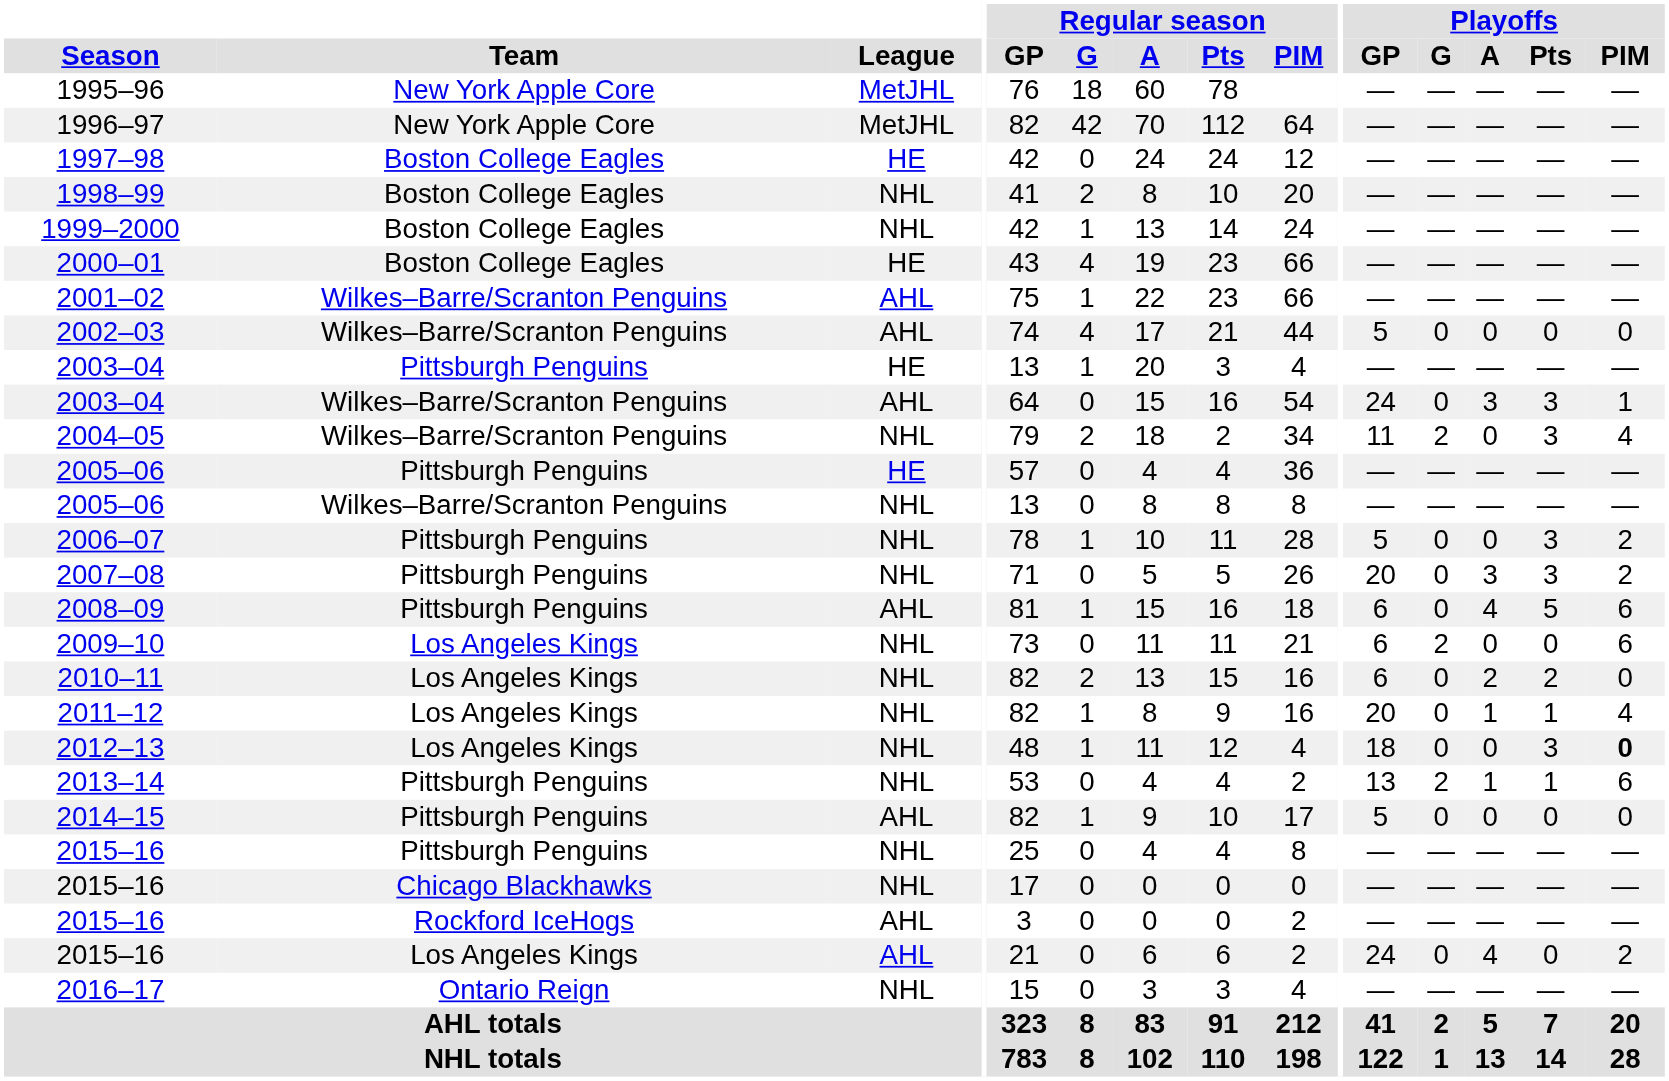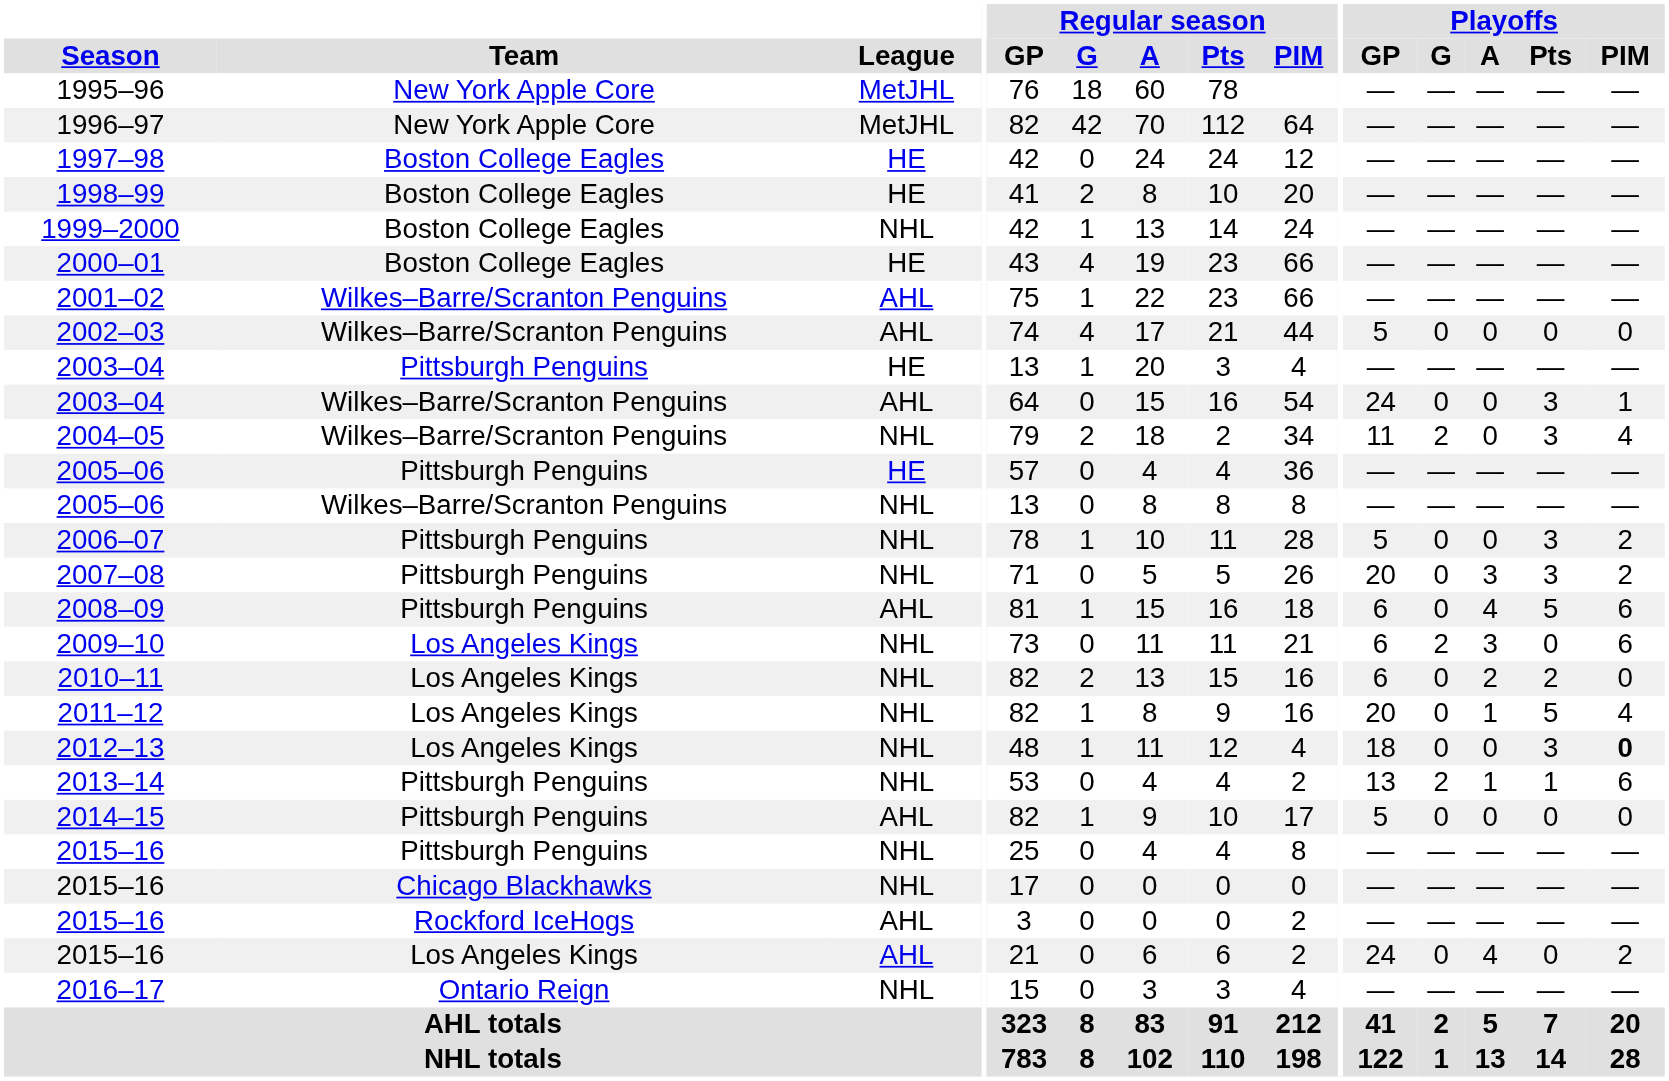1998–99 | League: NHL -> HE
2003–04 / Wilkes–Barre/Scranton Penguins | Playoffs / A: 3 -> 0
2009–10 | Playoffs / A: 0 -> 3
2011–12 | Playoffs / Pts: 1 -> 5
